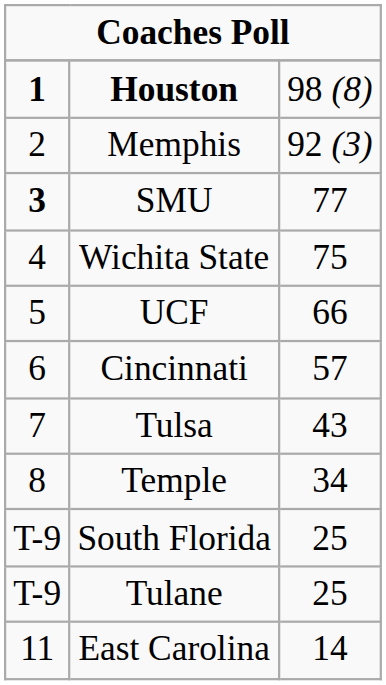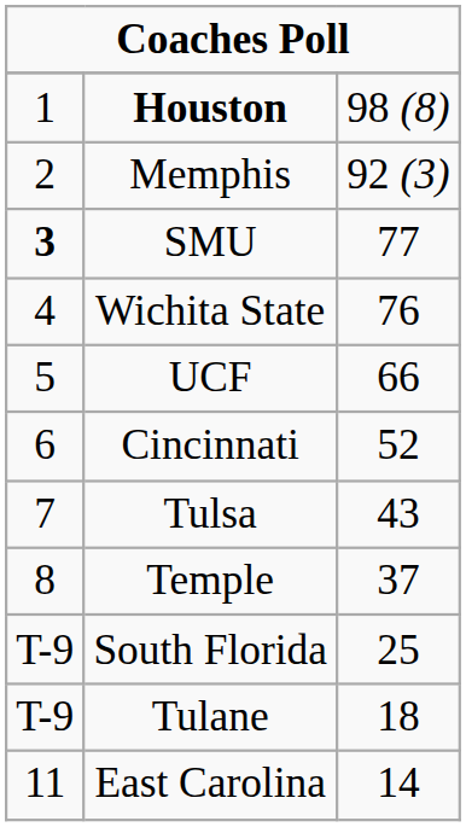Houston | column 1: bold -> normal
Wichita State | column 3: 75 -> 76
Cincinnati | column 3: 57 -> 52
Temple | column 3: 34 -> 37
Tulane | column 3: 25 -> 18
